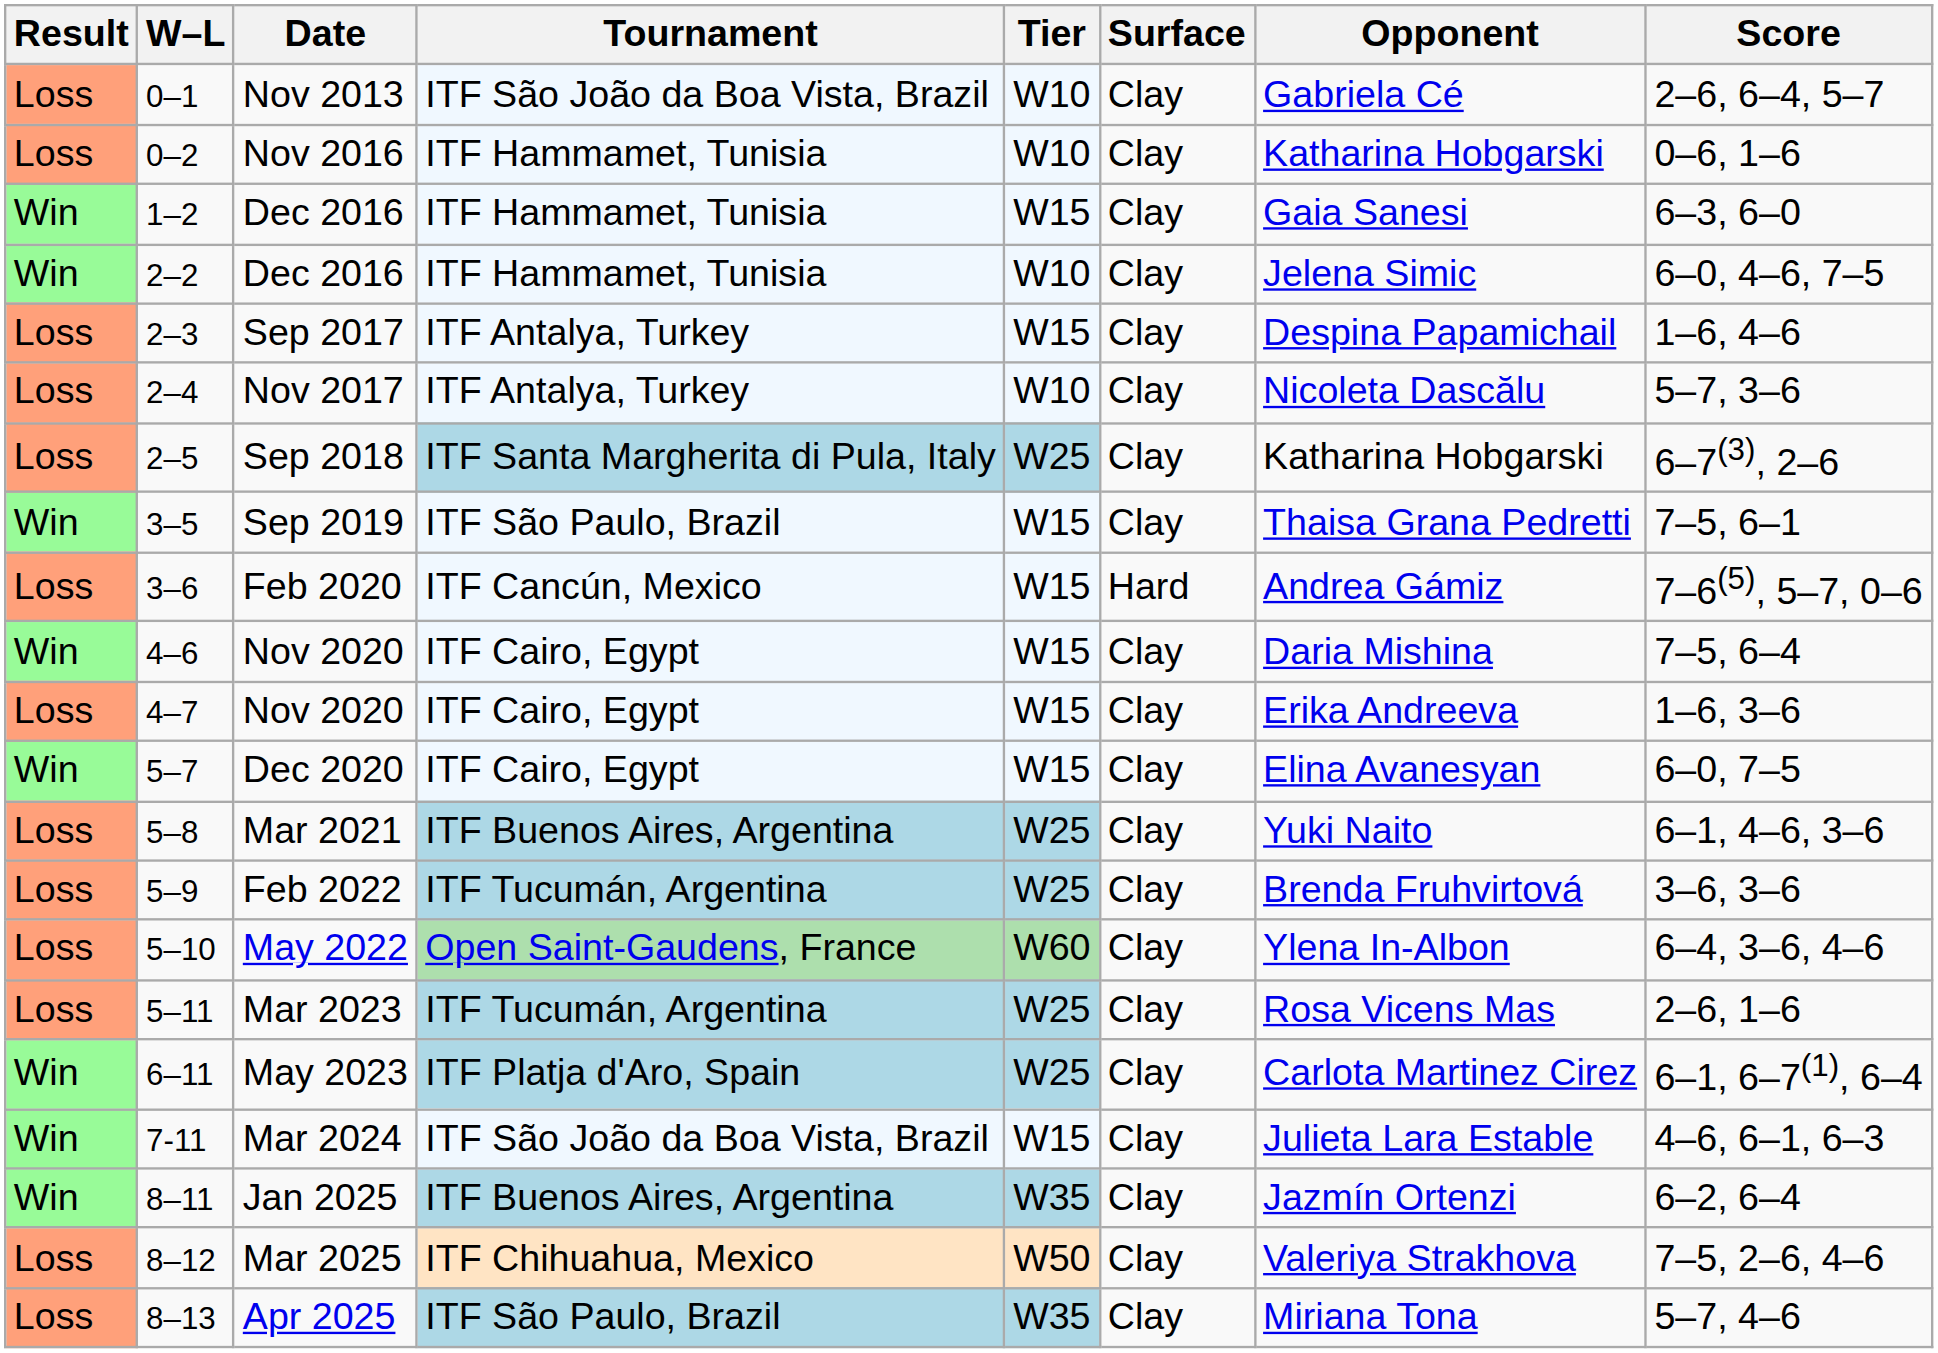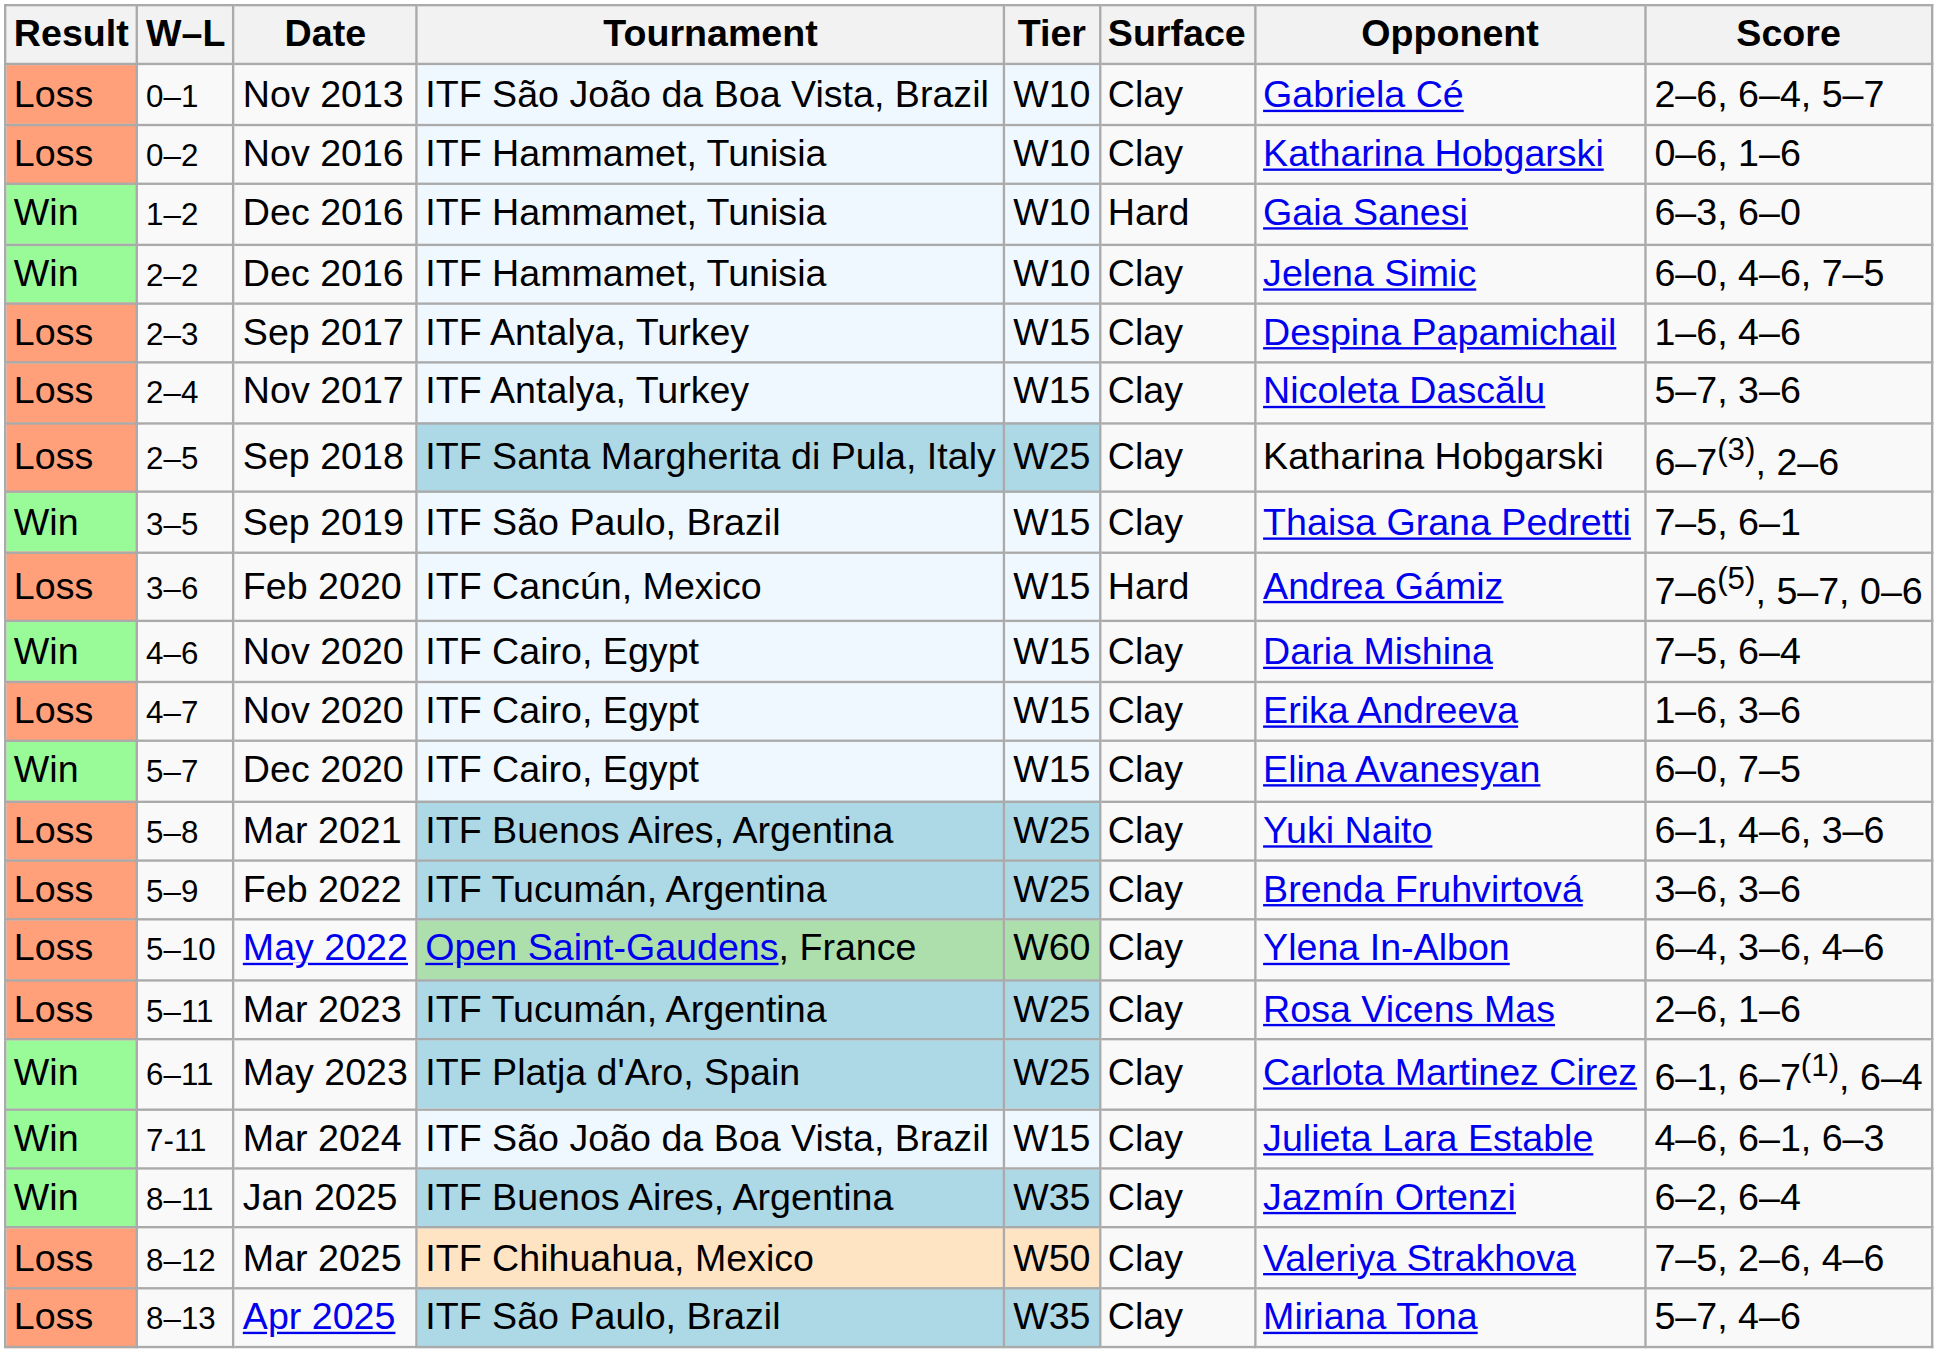1–2 / Dec 2016 | Tier: W15 -> W10
1–2 / Dec 2016 | Surface: Clay -> Hard
Nov 2017 | Tier: W10 -> W15
